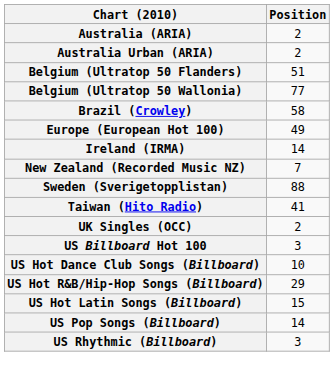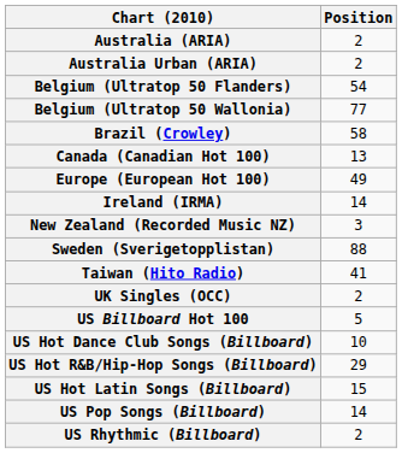Belgium (Ultratop 50 Flanders) | Position: 51 -> 54
+ row: Canada (Canadian Hot 100) | 13
New Zealand (Recorded Music NZ) | Position: 7 -> 3
US Billboard Hot 100 | Position: 3 -> 5
US Rhythmic (Billboard) | Position: 3 -> 2
